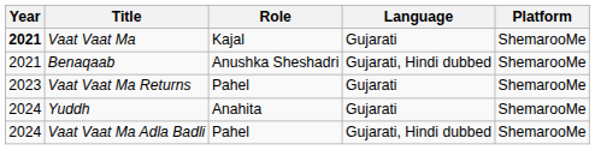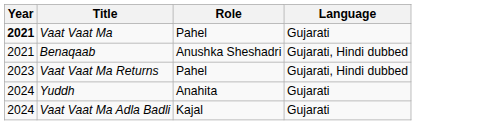- column: Platform | ShemarooMe | ShemarooMe | ShemarooMe | ShemarooMe | ShemarooMe
Vaat Vaat Ma | Role: Kajal -> Pahel
Vaat Vaat Ma Returns | Language: Gujarati -> Gujarati, Hindi dubbed
Vaat Vaat Ma Adla Badli | Role: Pahel -> Kajal
Vaat Vaat Ma Adla Badli | Language: Gujarati, Hindi dubbed -> Gujarati
